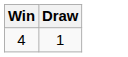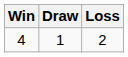+ column: Loss | 2
